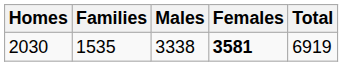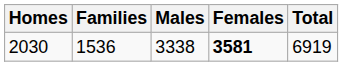2030 | Families: 1535 -> 1536
